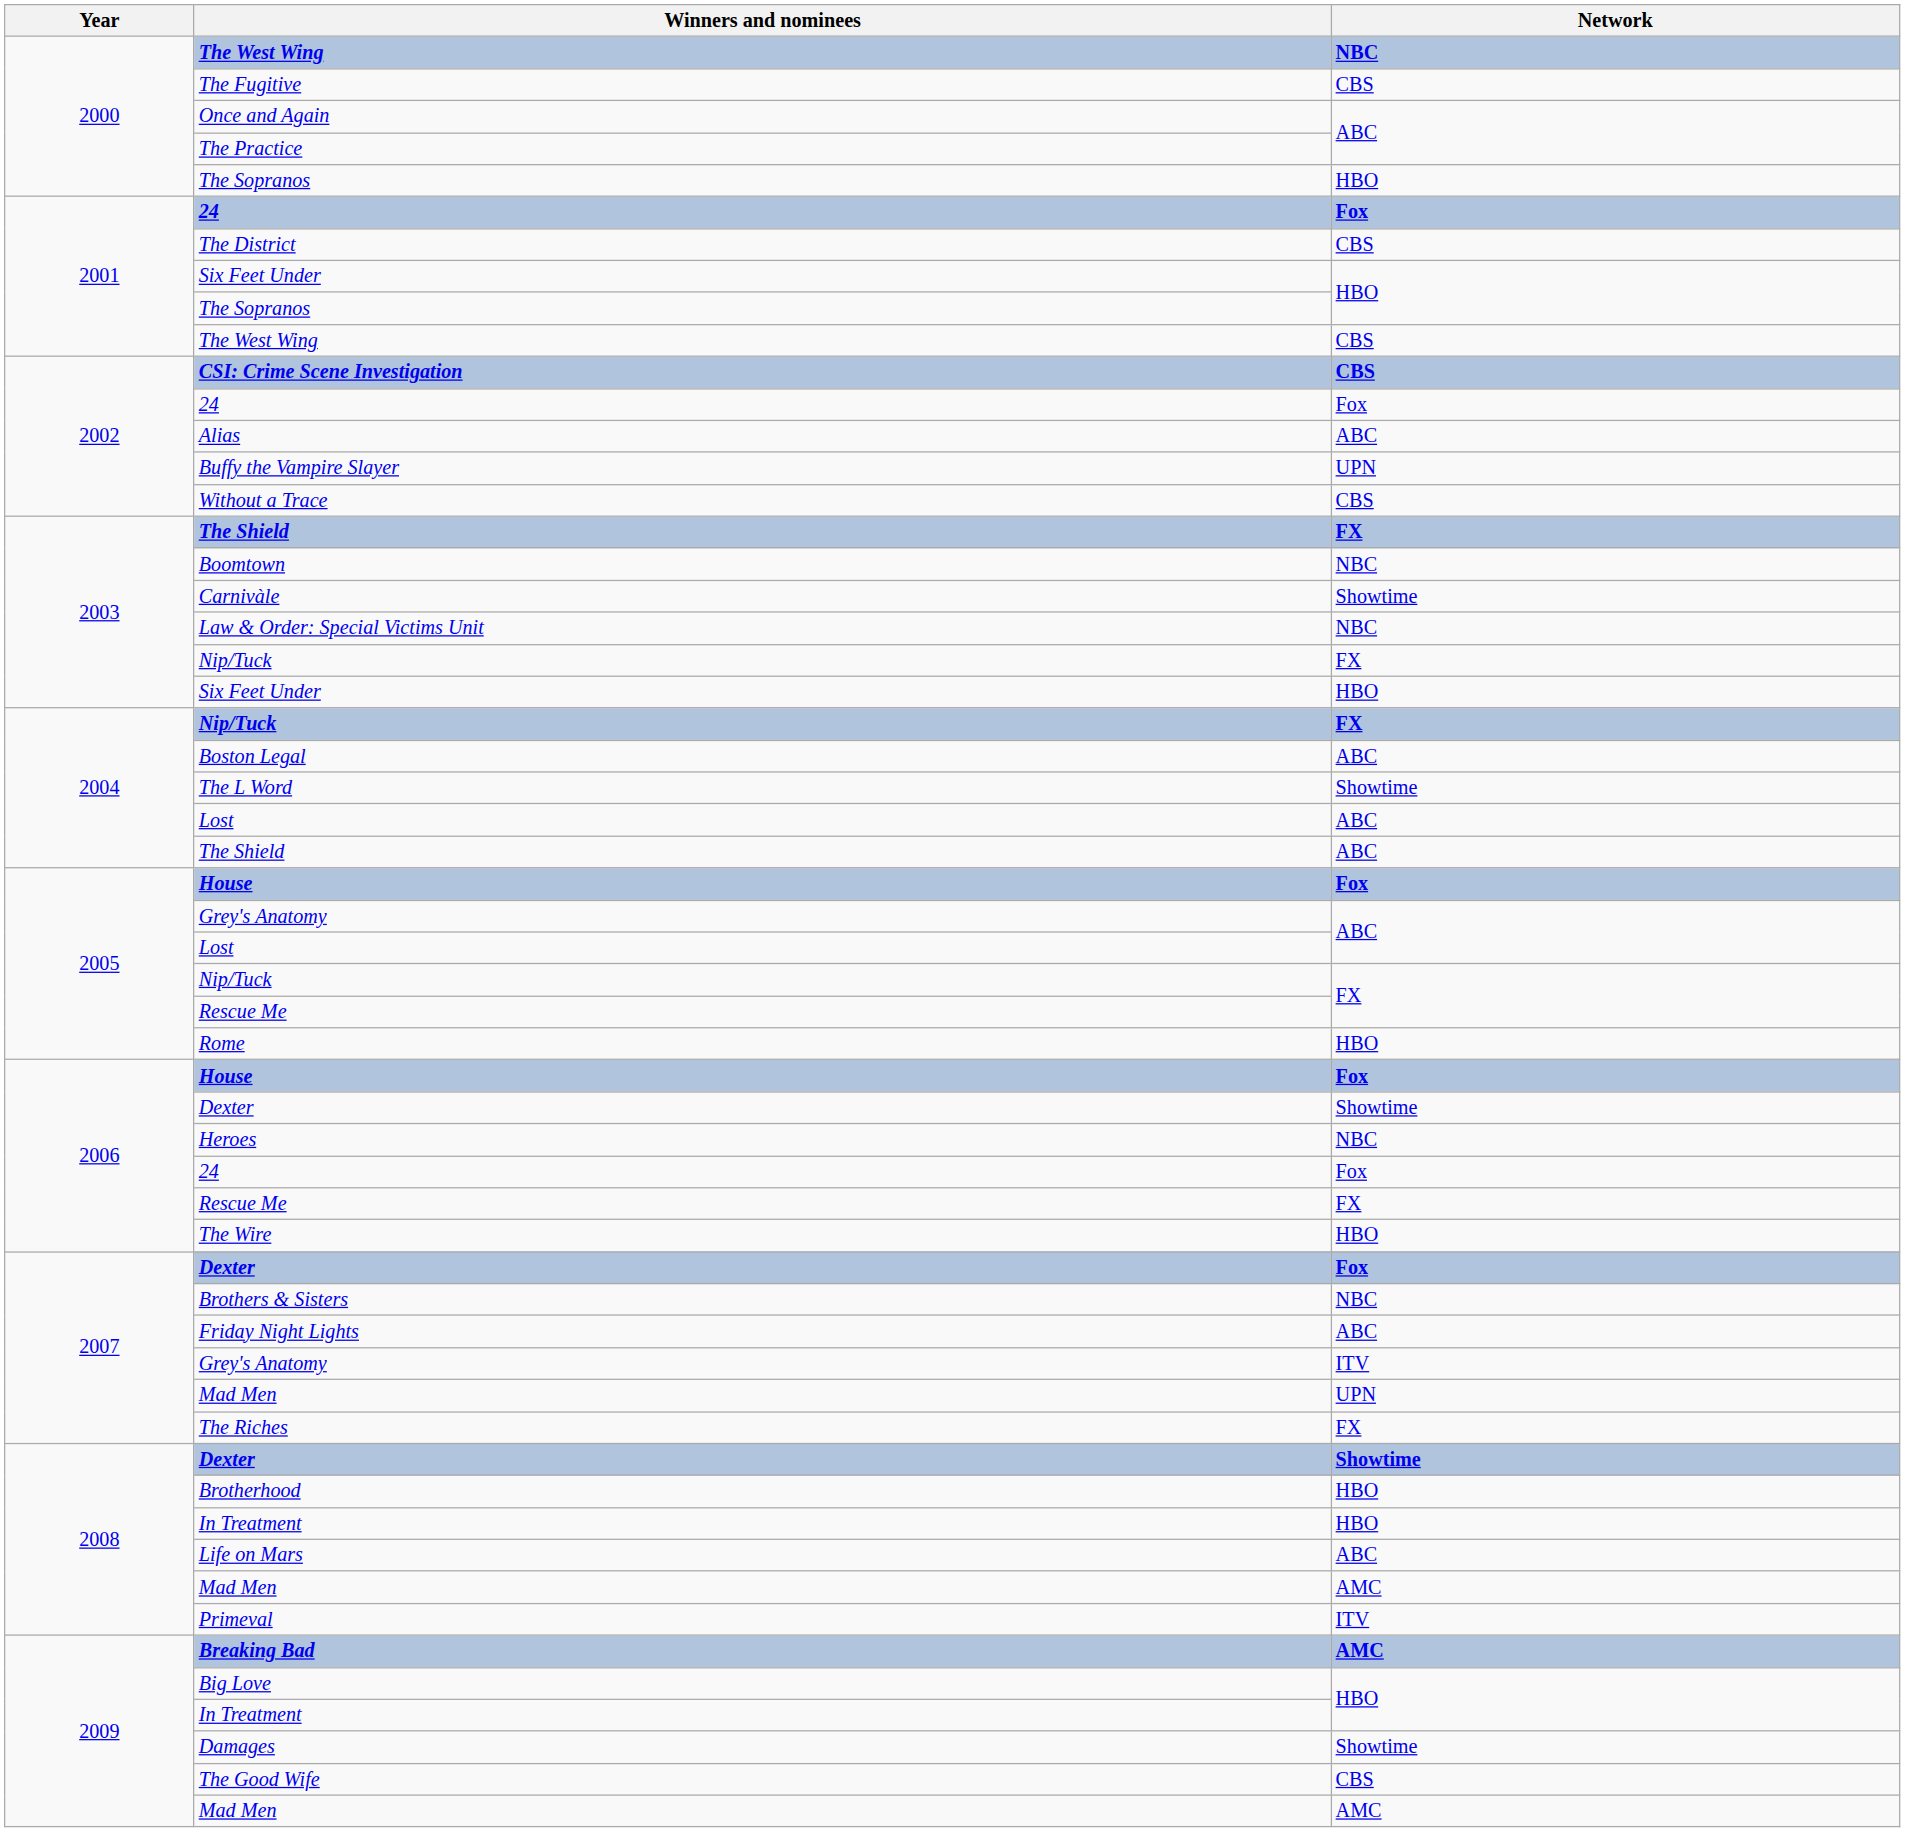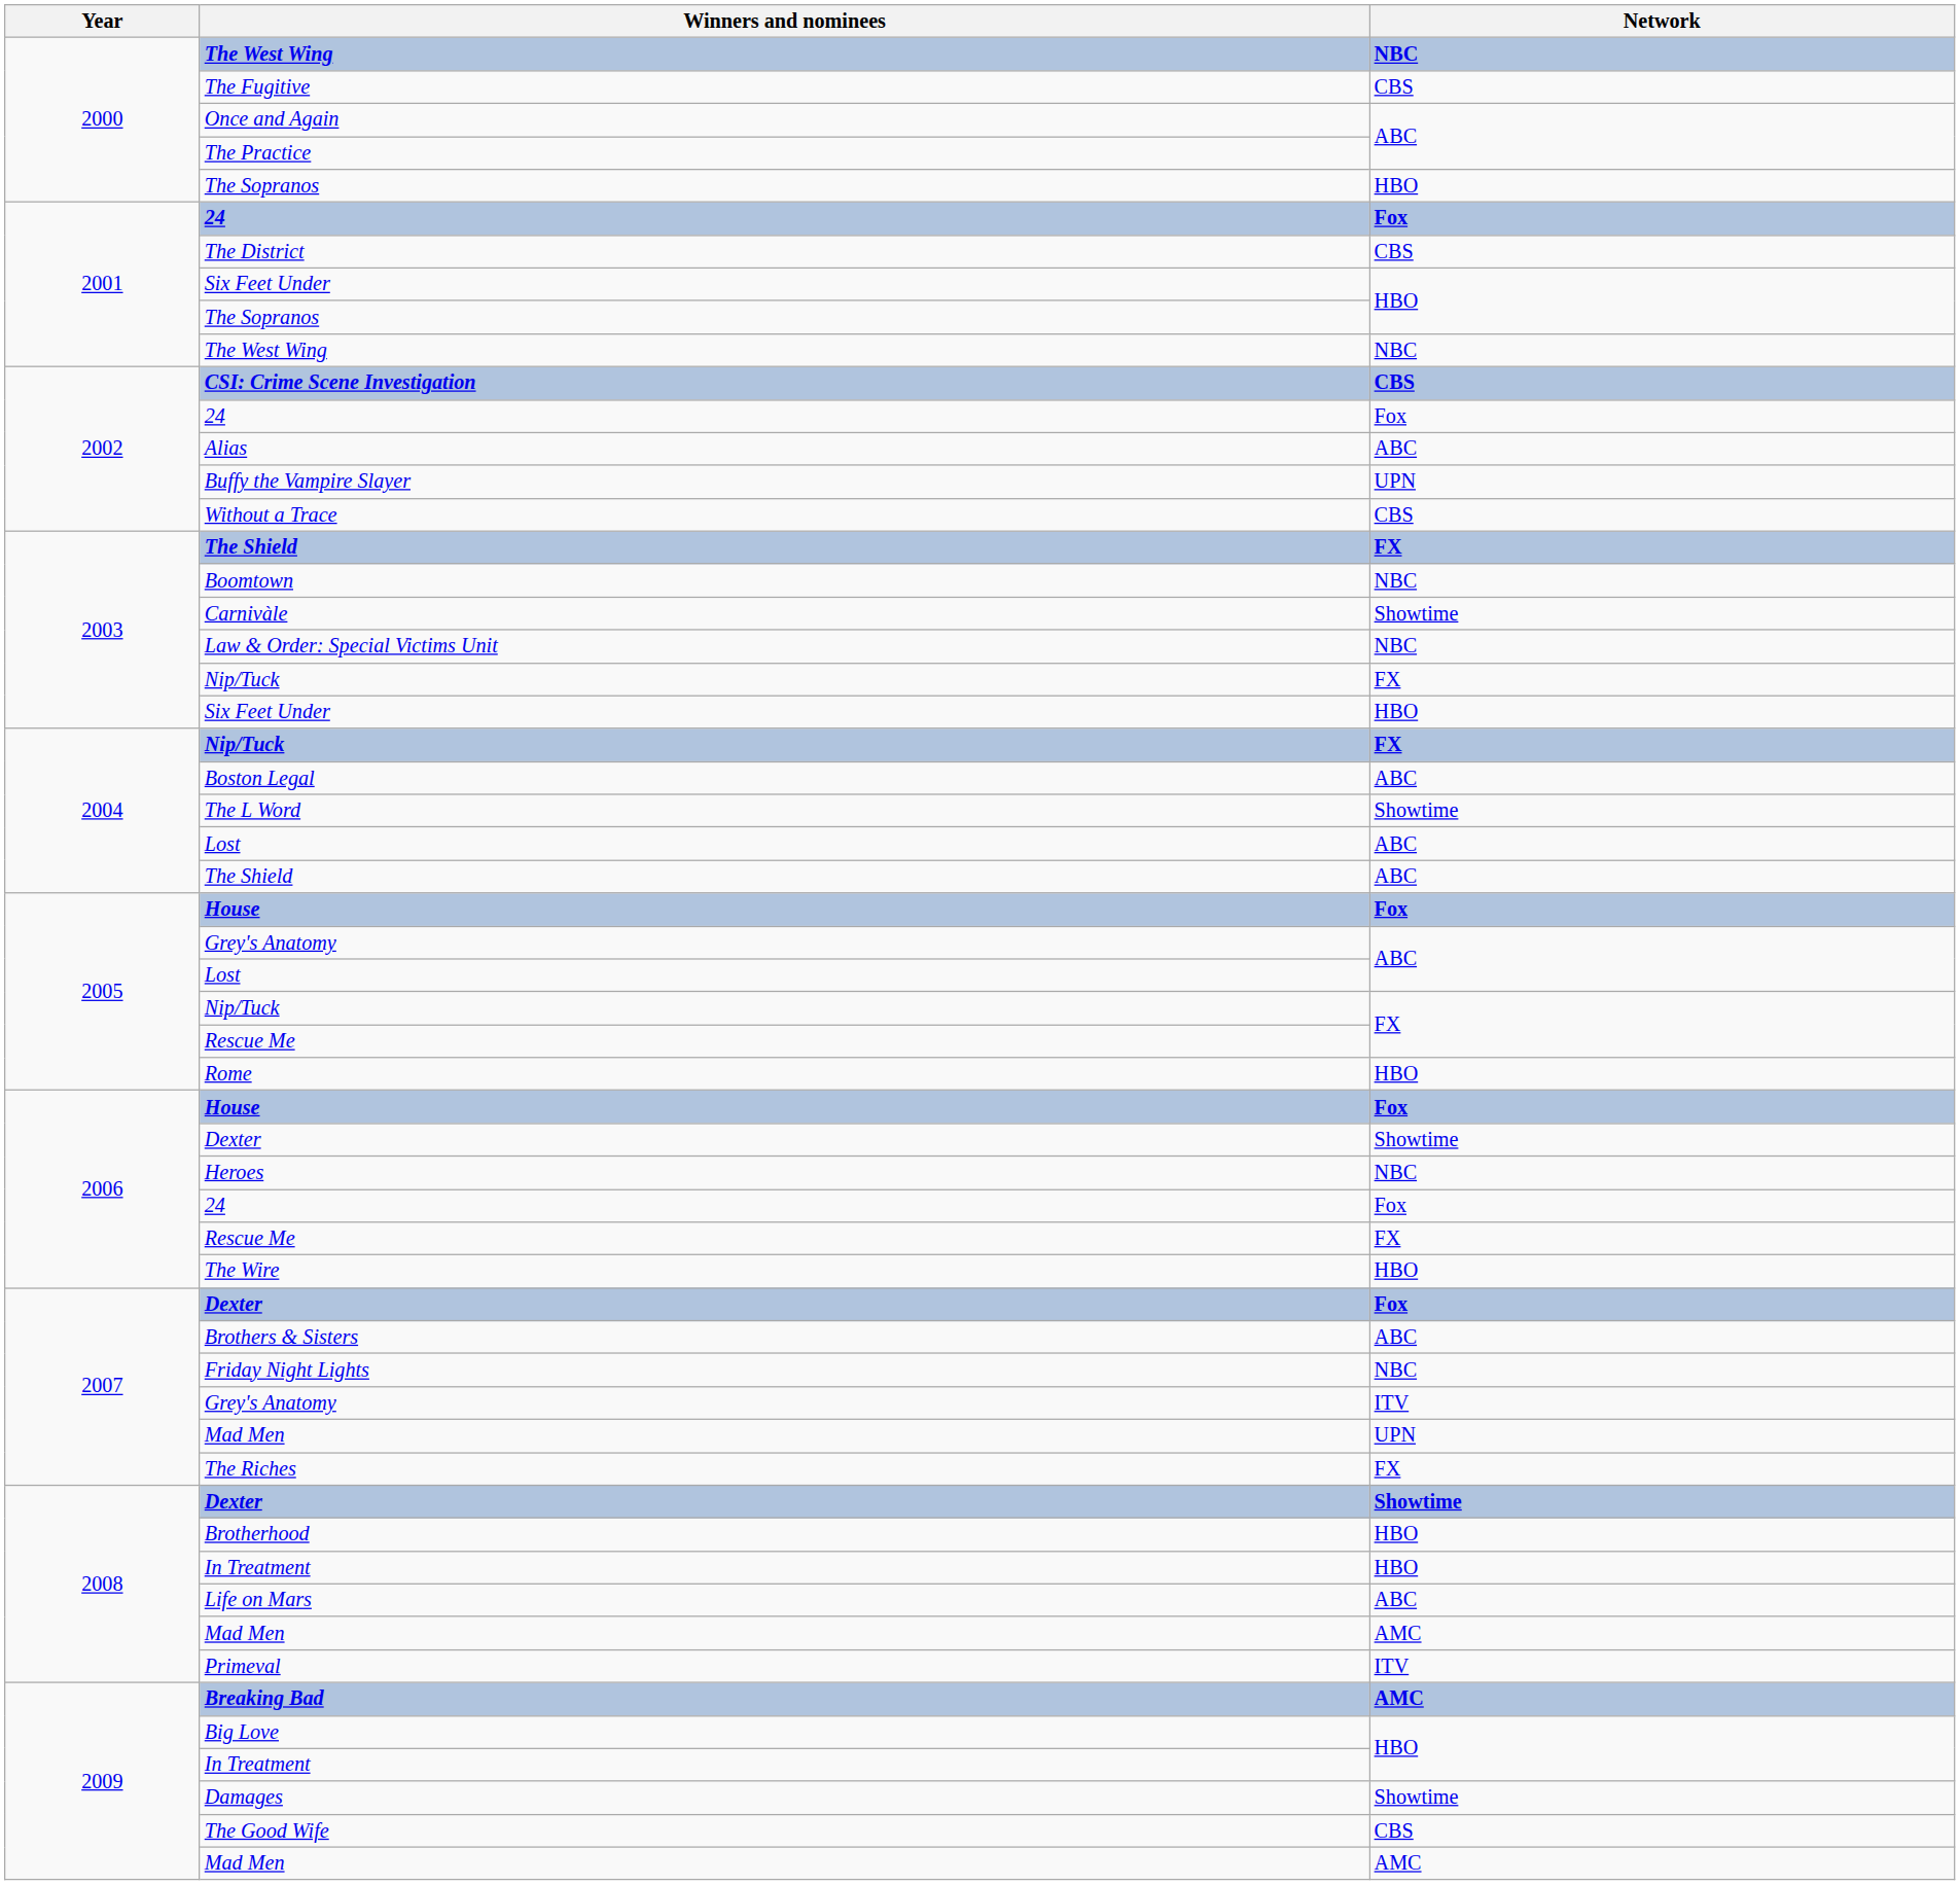2001 / The West Wing | Network: CBS -> NBC
Brothers & Sisters | Network: NBC -> ABC
Friday Night Lights | Network: ABC -> NBC
